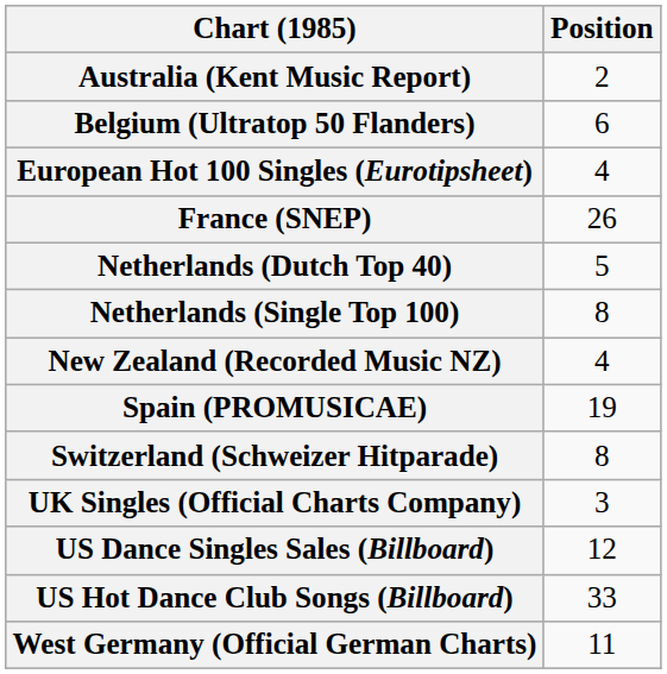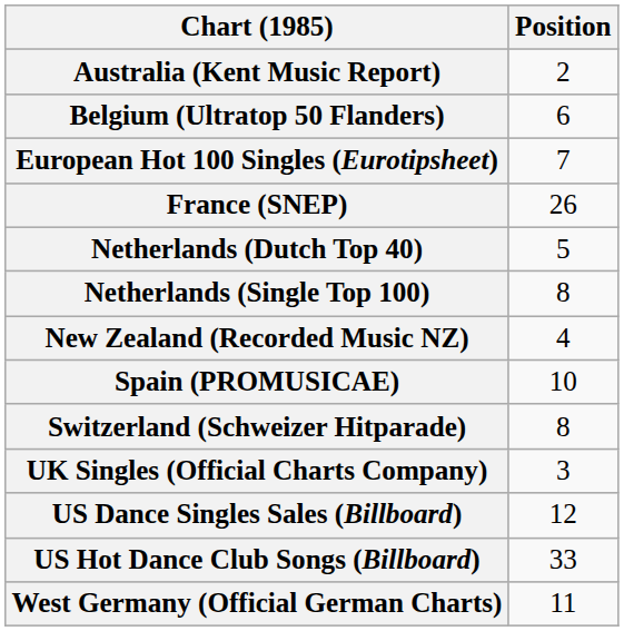European Hot 100 Singles (Eurotipsheet) | Position: 4 -> 7
Spain (PROMUSICAE) | Position: 19 -> 10
